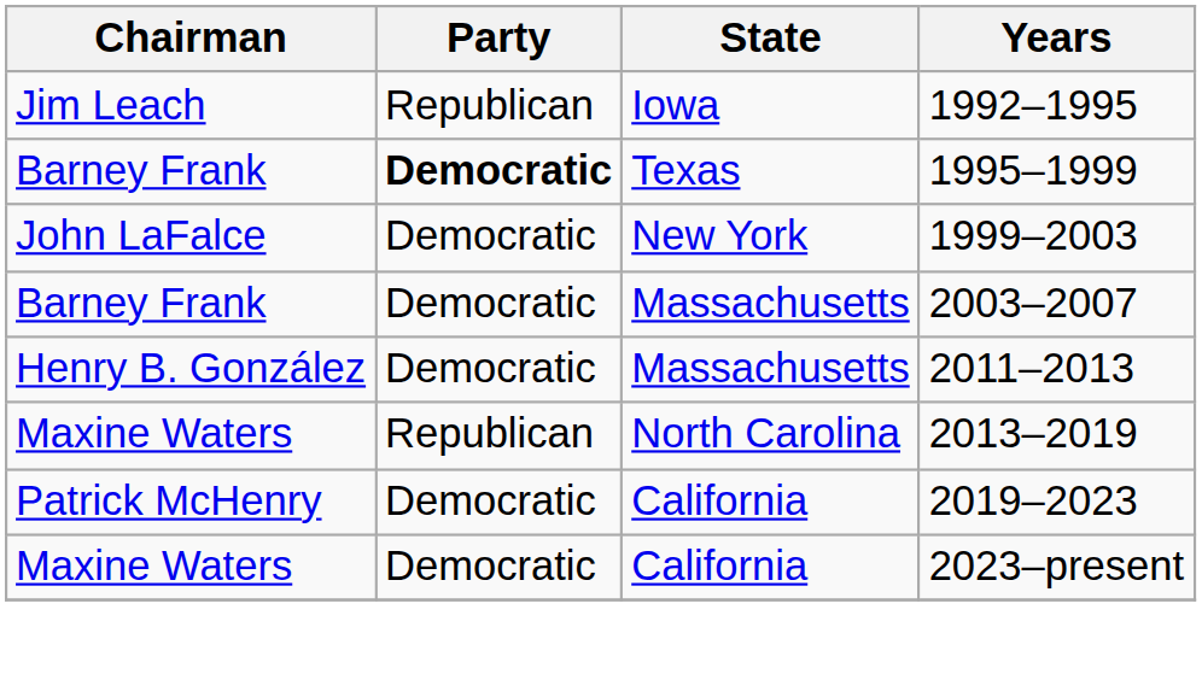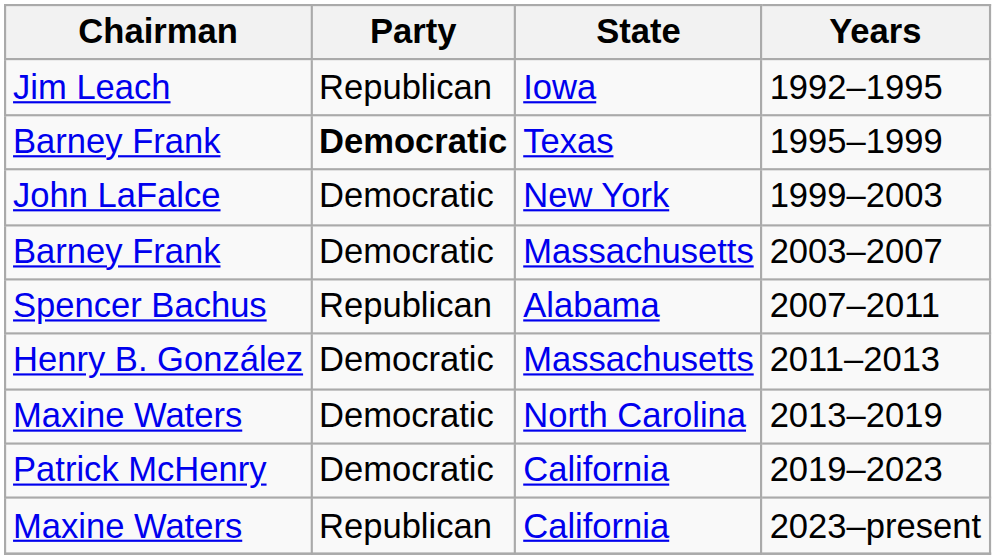+ row: Spencer Bachus | Republican | Alabama | 2007–2011
2013–2019 | Party: Republican -> Democratic
2023–present | Party: Democratic -> Republican
